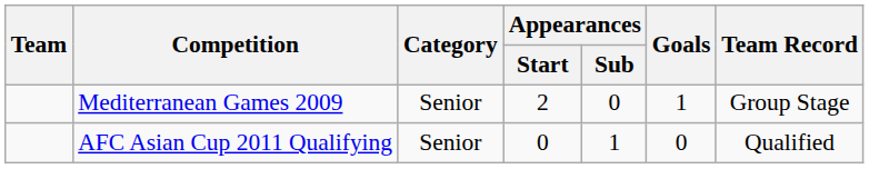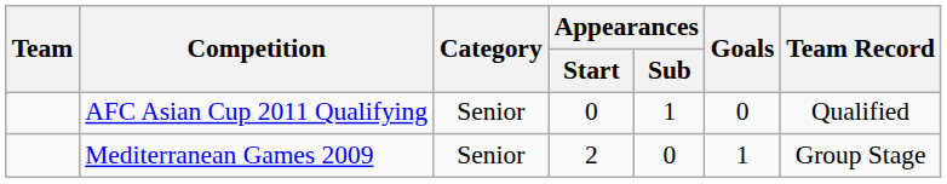rows swapped: Mediterranean Games 2009 <-> AFC Asian Cup 2011 Qualifying
